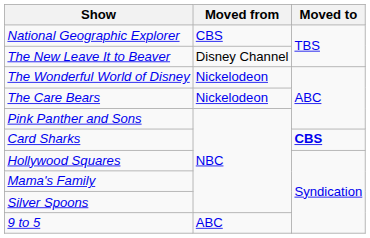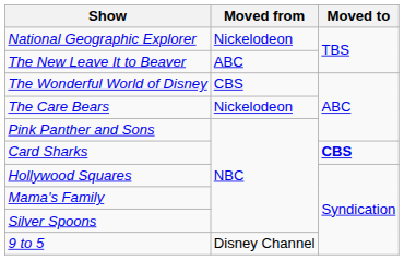National Geographic Explorer | Moved from: CBS -> Nickelodeon
The New Leave It to Beaver | Moved from: Disney Channel -> ABC
The Wonderful World of Disney | Moved from: Nickelodeon -> CBS
9 to 5 | Moved from: ABC -> Disney Channel
